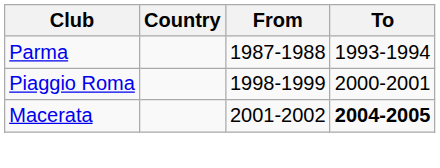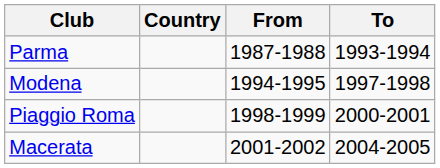+ row: Modena | 1994-1995 | 1997-1998
Macerata | To: bold -> normal
